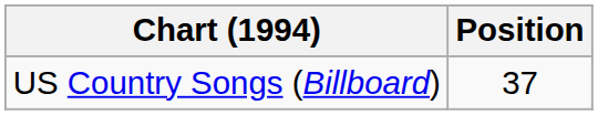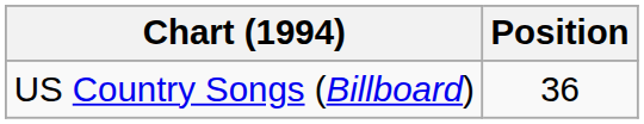US Country Songs (Billboard) | Position: 37 -> 36
